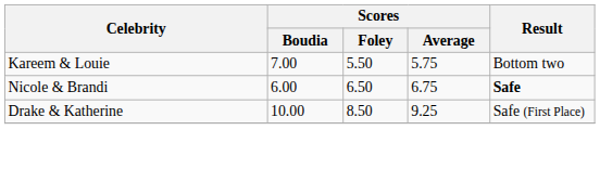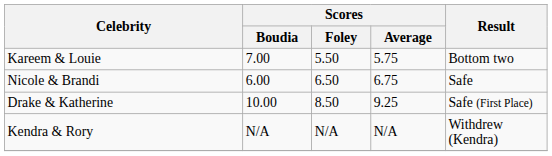Nicole & Brandi | Result: bold -> normal
+ row: Kendra & Rory | N/A | N/A | N/A | Withdrew (Kendra)
